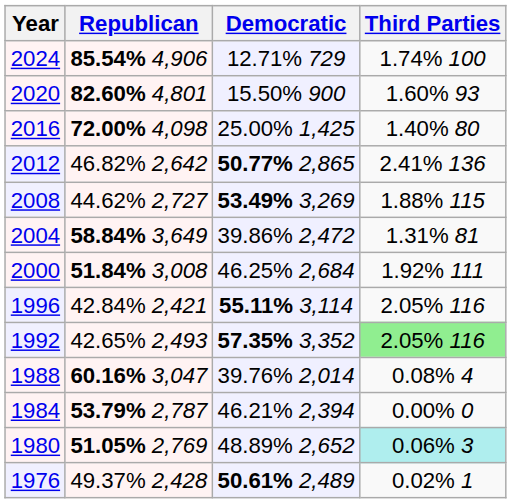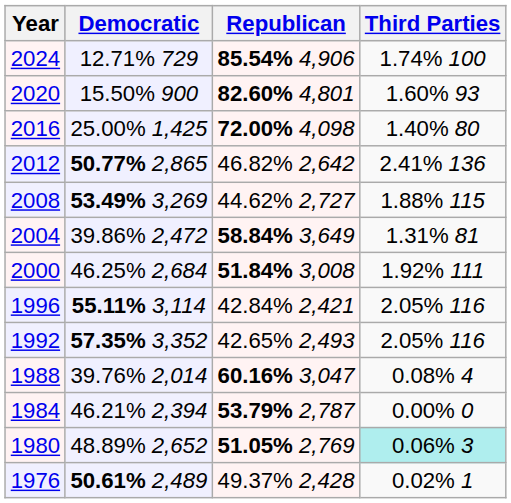columns swapped: Republican <-> Democratic
1992 | Third Parties: lightgreen background -> no background
